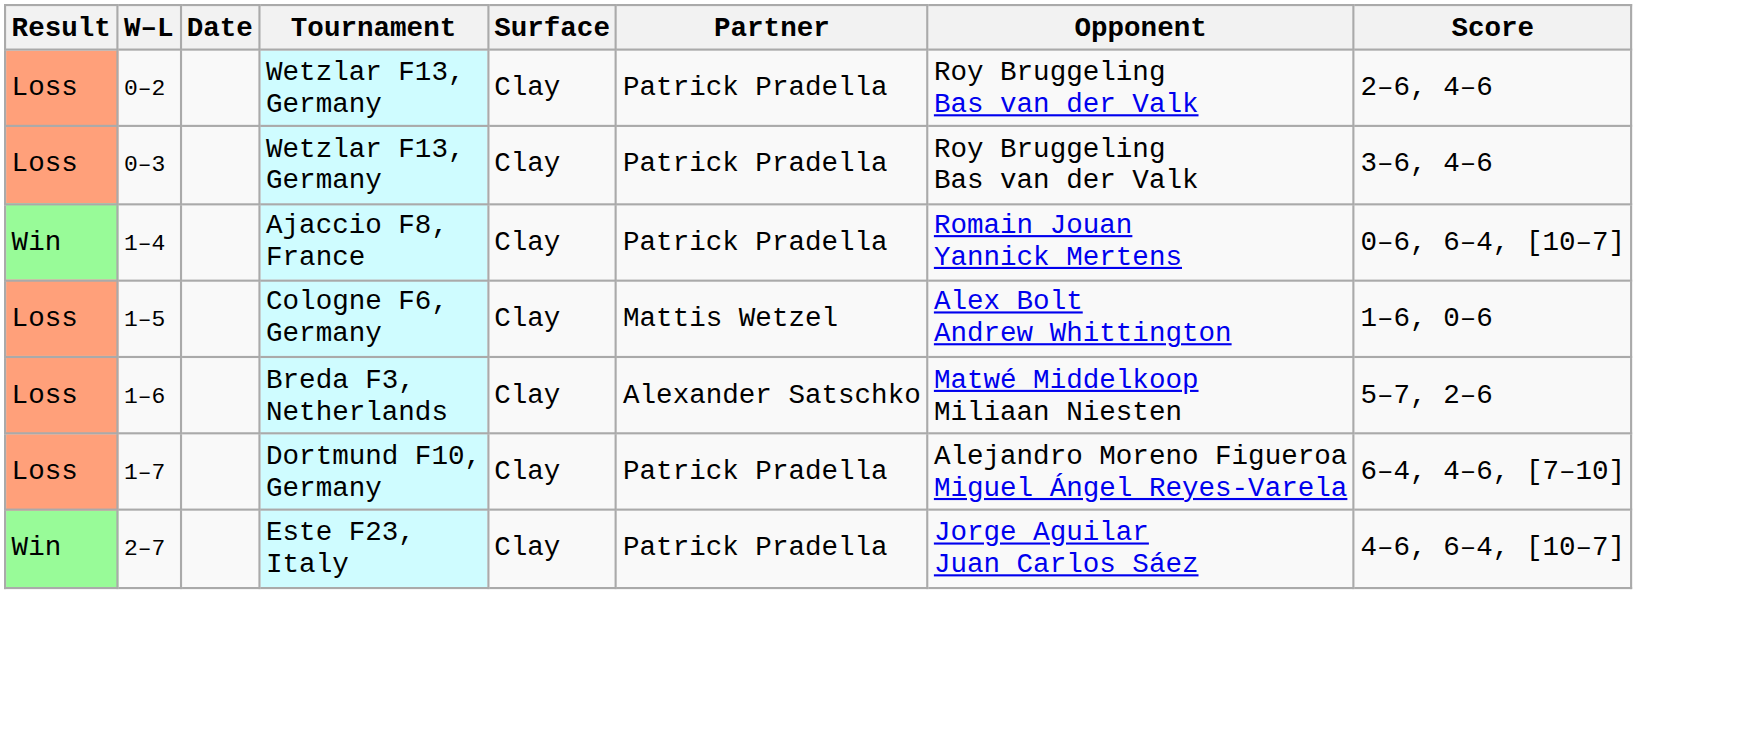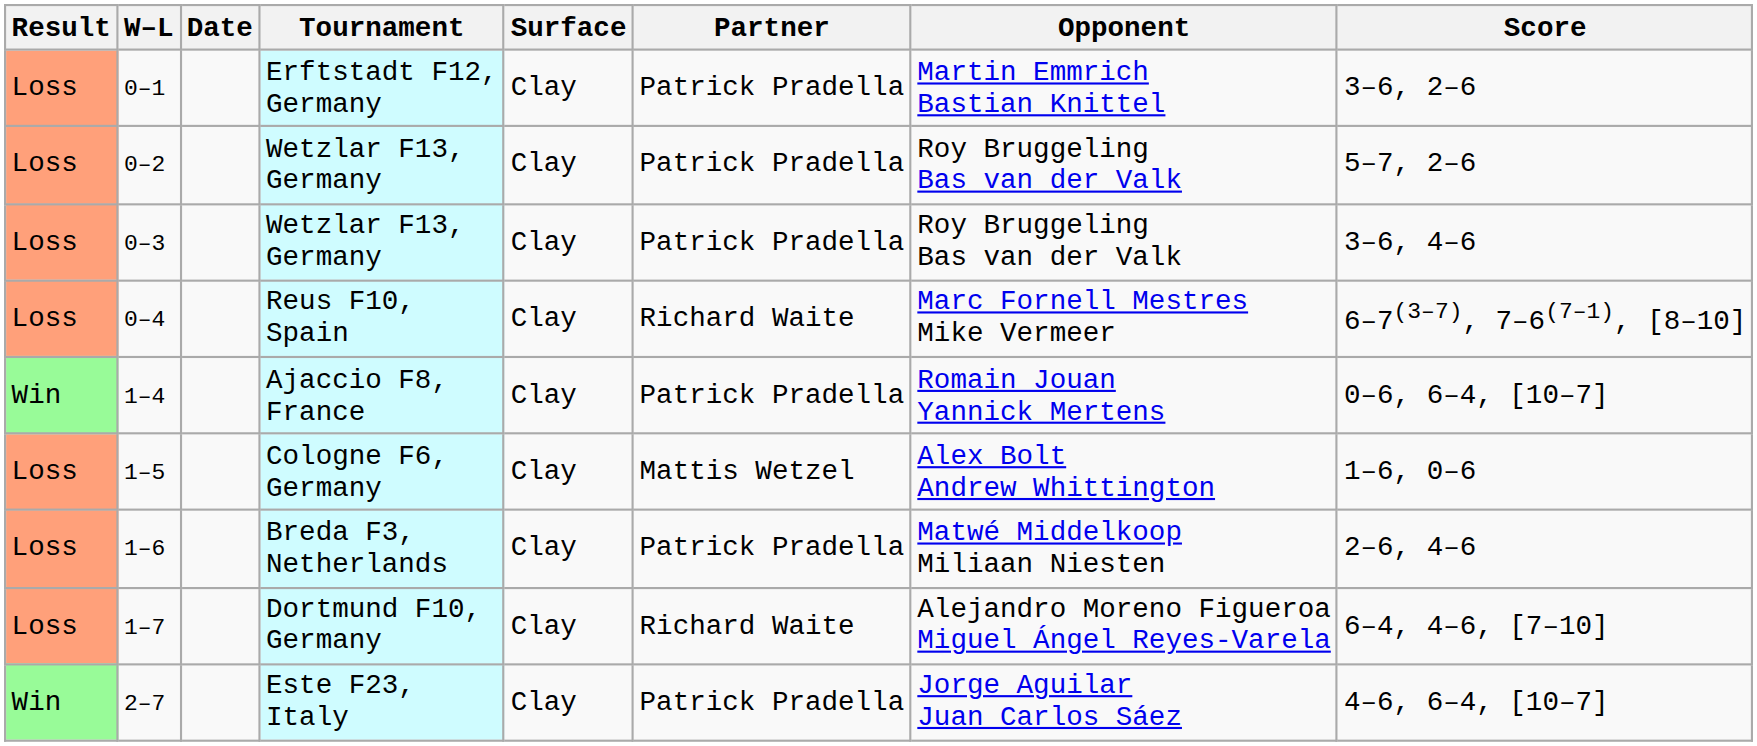+ row: Loss | 0–1 | Erftstadt F12, Germany | Clay | Patrick Pradella | Martin Emmrich Bastian Knittel | 3–6, 2–6
0–2 | Score: 2–6, 4–6 -> 5–7, 2–6
+ row: Loss | 0–4 | Reus F10, Spain | Clay | Richard Waite | Marc Fornell Mestres Mike Vermeer | 6–7(3–7), 7–6(7–1), [8–10]
1–6 | Partner: Alexander Satschko -> Patrick Pradella
1–6 | Score: 5–7, 2–6 -> 2–6, 4–6
1–7 | Partner: Patrick Pradella -> Richard Waite
